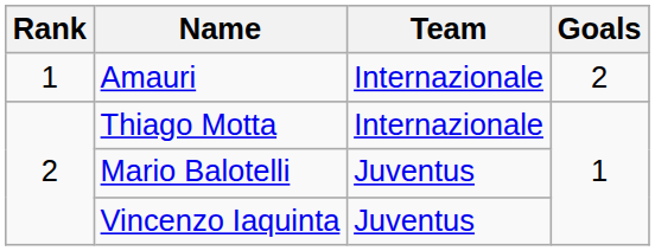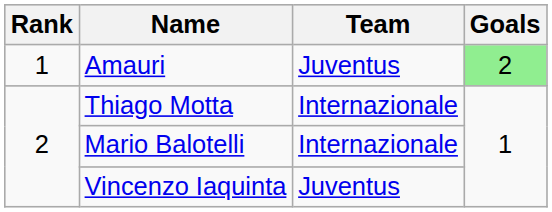Amauri | Team: Internazionale -> Juventus
Amauri | Goals: no background -> lightgreen background
Mario Balotelli | Team: Juventus -> Internazionale
